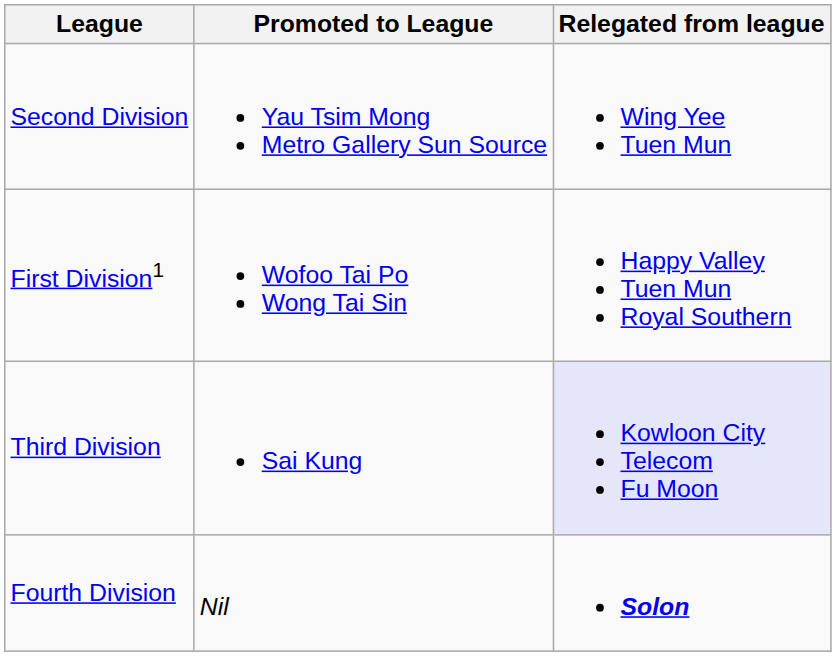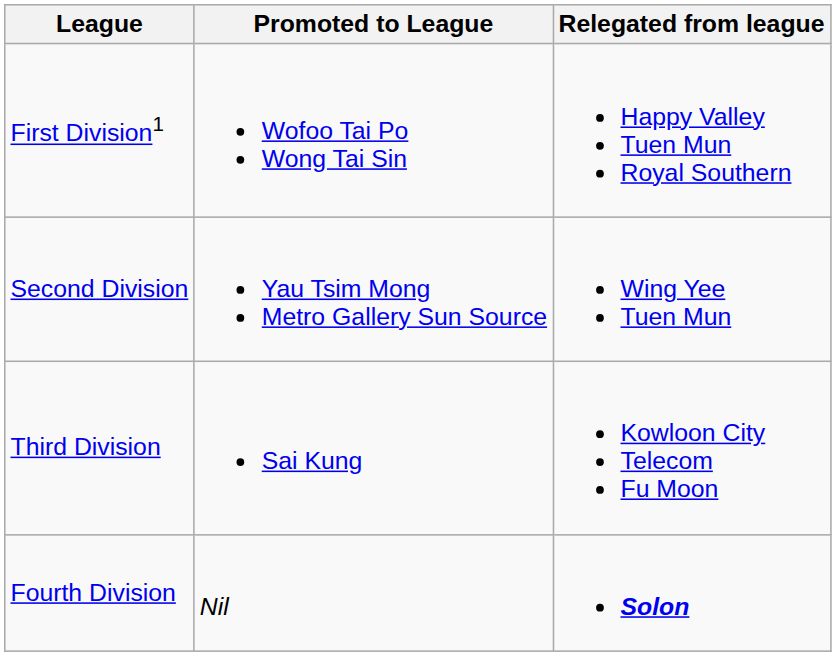rows swapped: First Division1 <-> Second Division
Third Division | Relegated from league: lavender background -> no background
